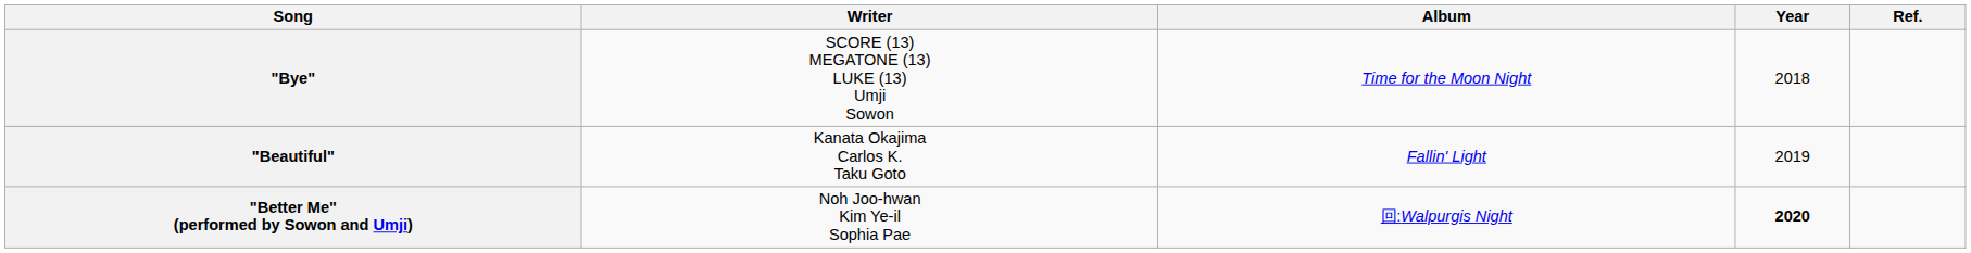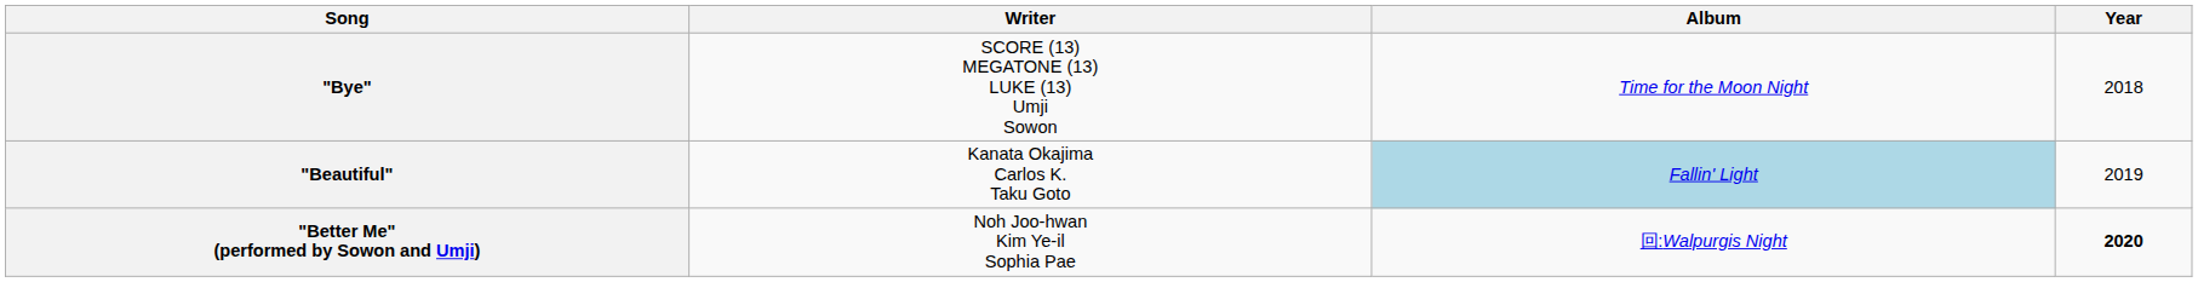- column: Ref.
"Beautiful" | Album: no background -> lightblue background
